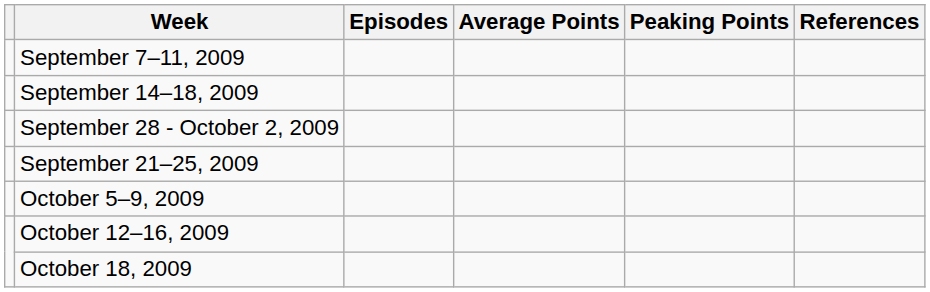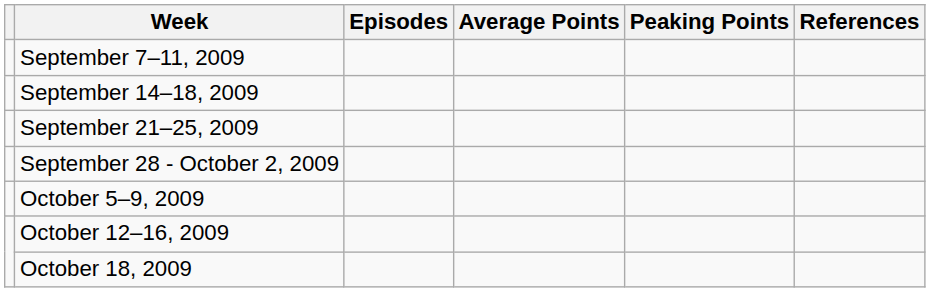rows swapped: September 21–25, 2009 <-> September 28 - October 2, 2009
